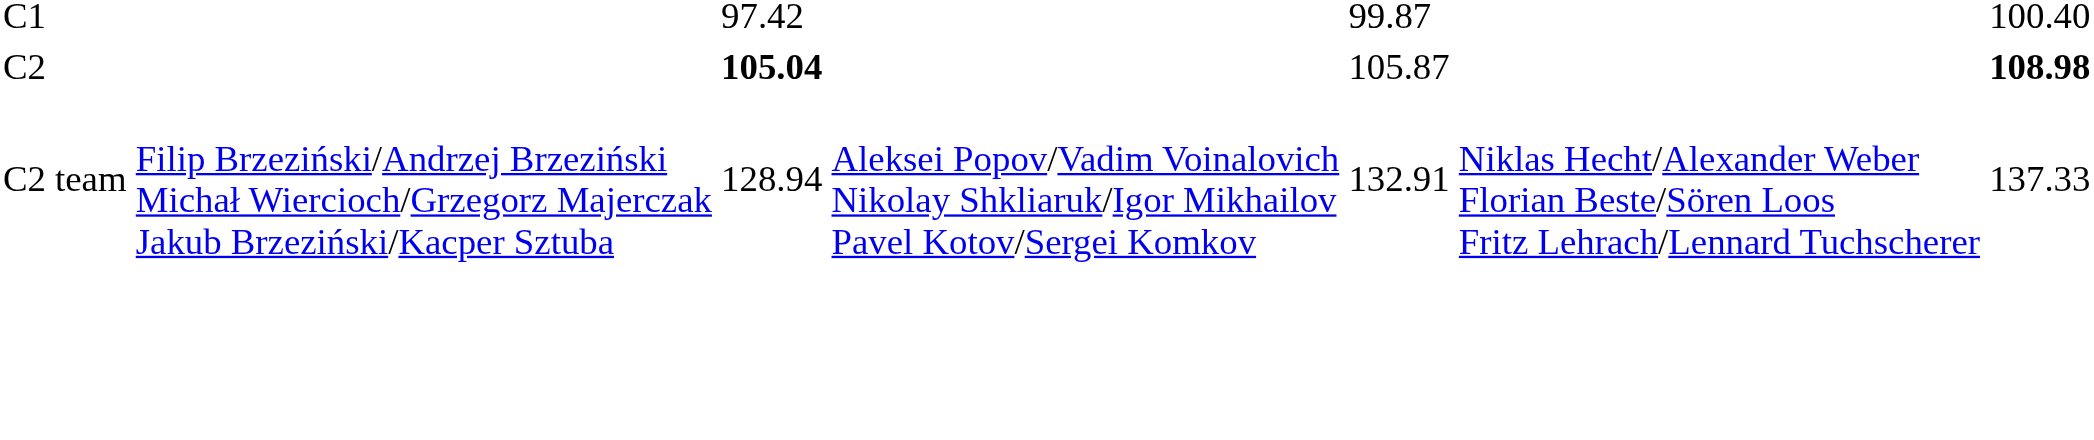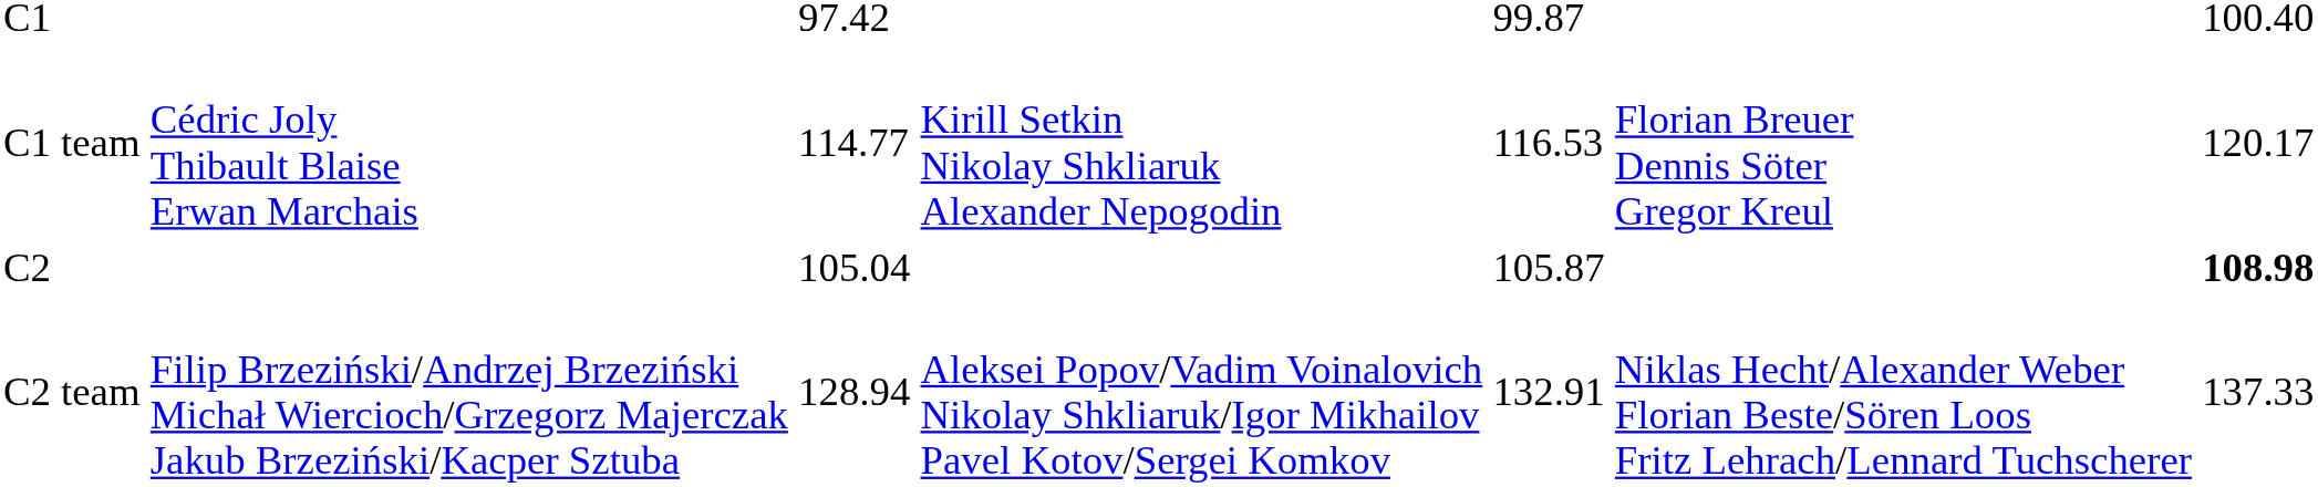+ row: C1 team | Cédric Joly Thibault Blaise Erwan Marchais | 114.77 | Kirill Setkin Nikolay Shkliaruk Alexander Nepogodin | 116.53 | Florian Breuer Dennis Söter Gregor Kreul | 120.17
C2 | column 3: bold -> normal
